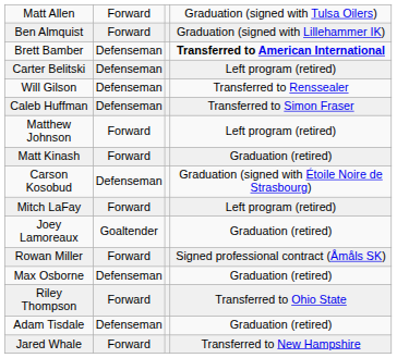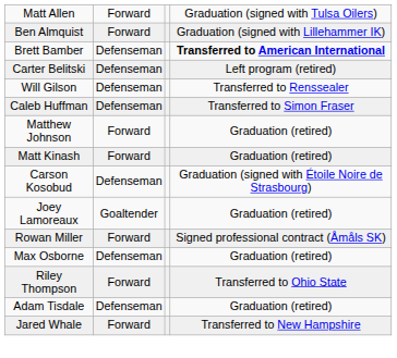Matthew Johnson | column 4: Left program (retired) -> Graduation (retired)
- row: Mitch LaFay | Forward | Left program (retired)
